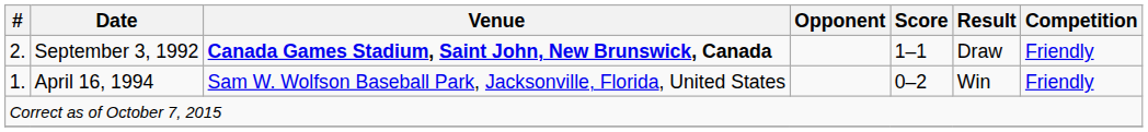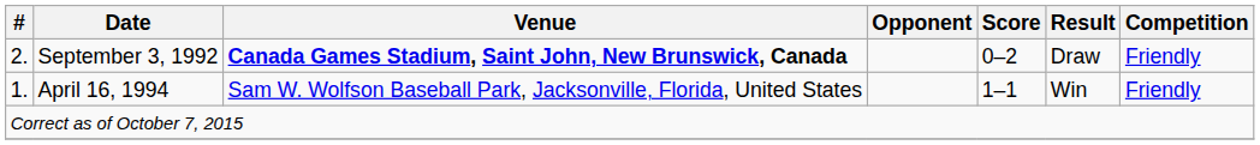September 3, 1992 | Score: 1–1 -> 0–2
April 16, 1994 | Score: 0–2 -> 1–1
